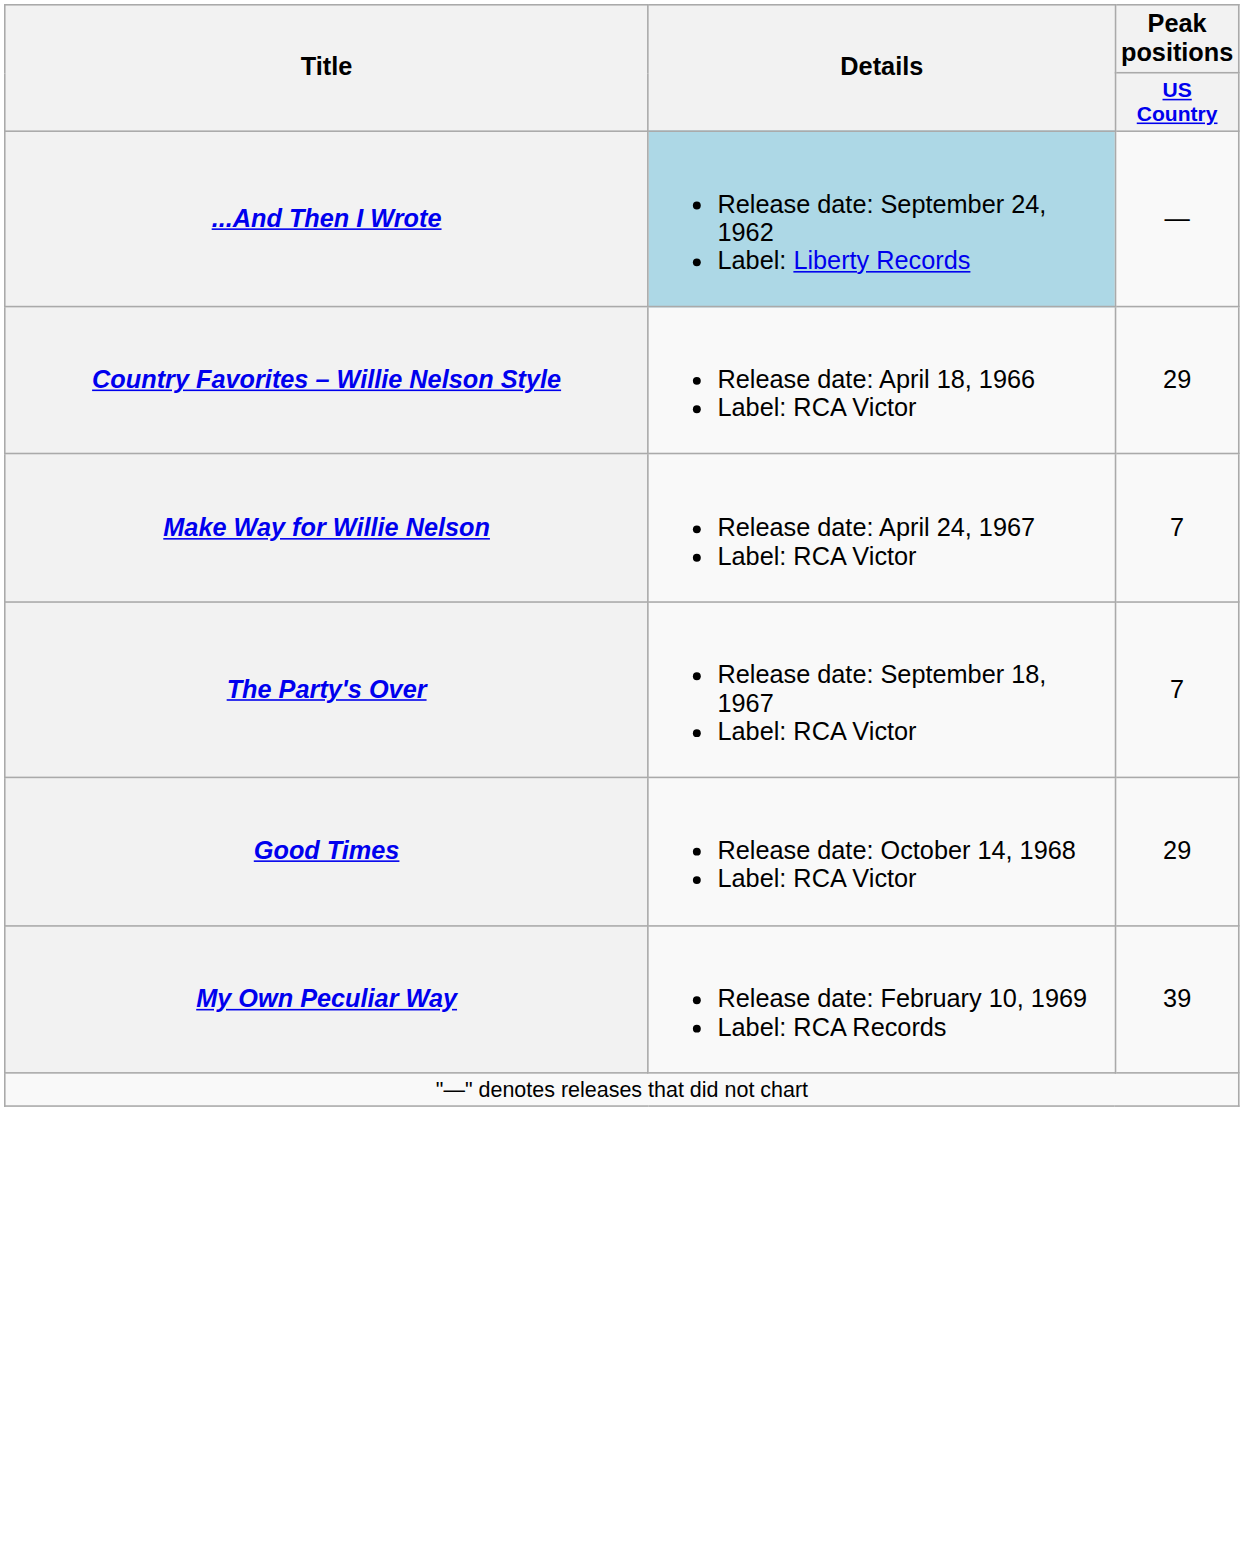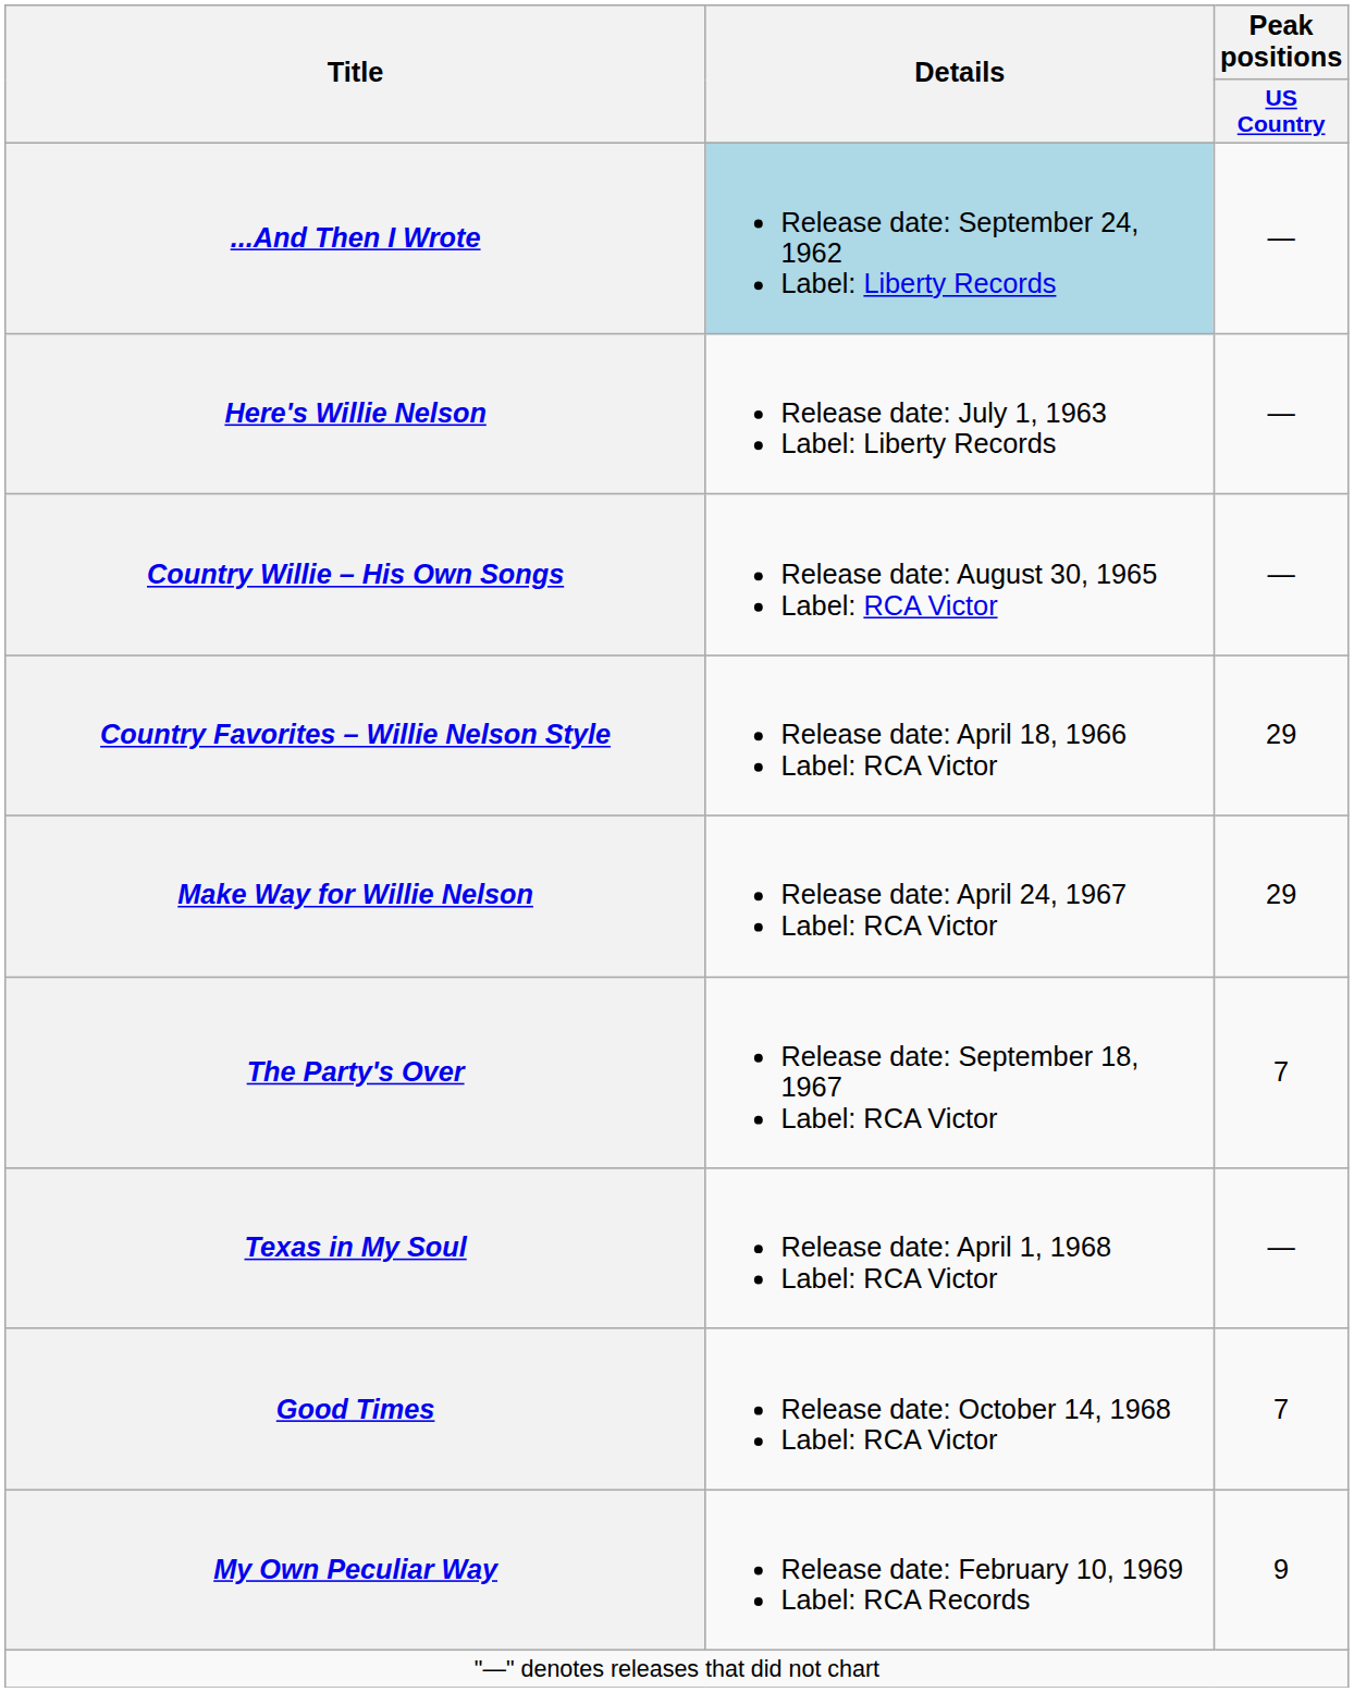+ row: Here's Willie Nelson | Release date: July 1, 1963 Label: Liberty Records | —
+ row: Country Willie – His Own Songs | Release date: August 30, 1965 Label: RCA Victor | —
Make Way for Willie Nelson | Peak positions / US Country: 7 -> 29
+ row: Texas in My Soul | Release date: April 1, 1968 Label: RCA Victor | —
Good Times | Peak positions / US Country: 29 -> 7
My Own Peculiar Way | Peak positions / US Country: 39 -> 9
